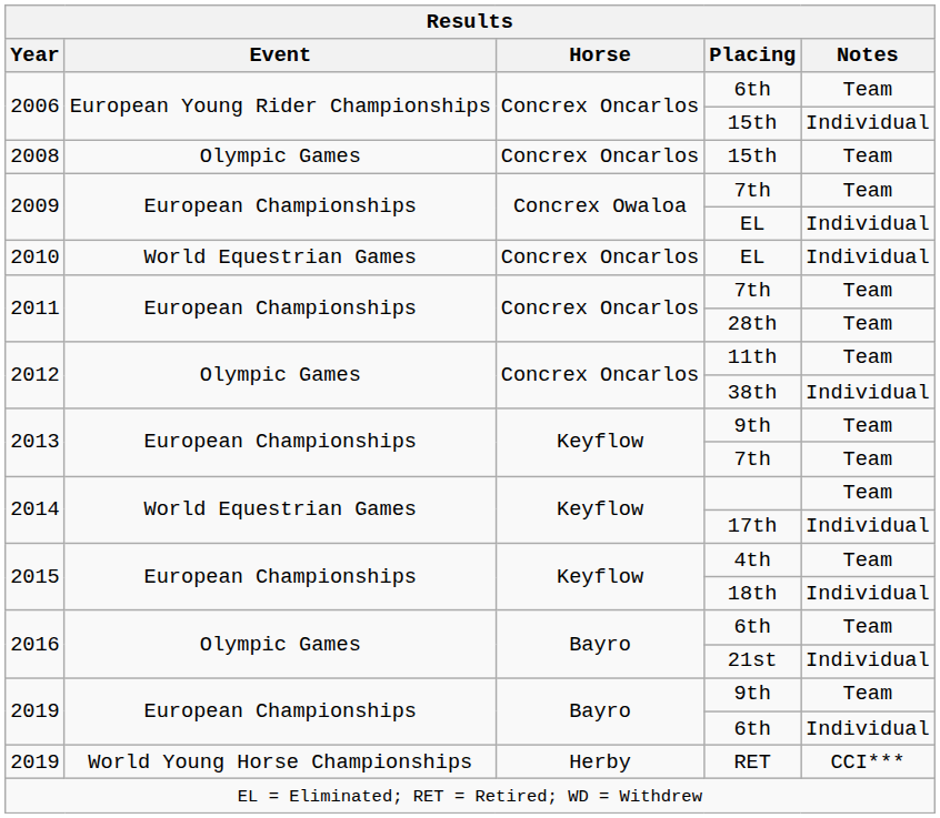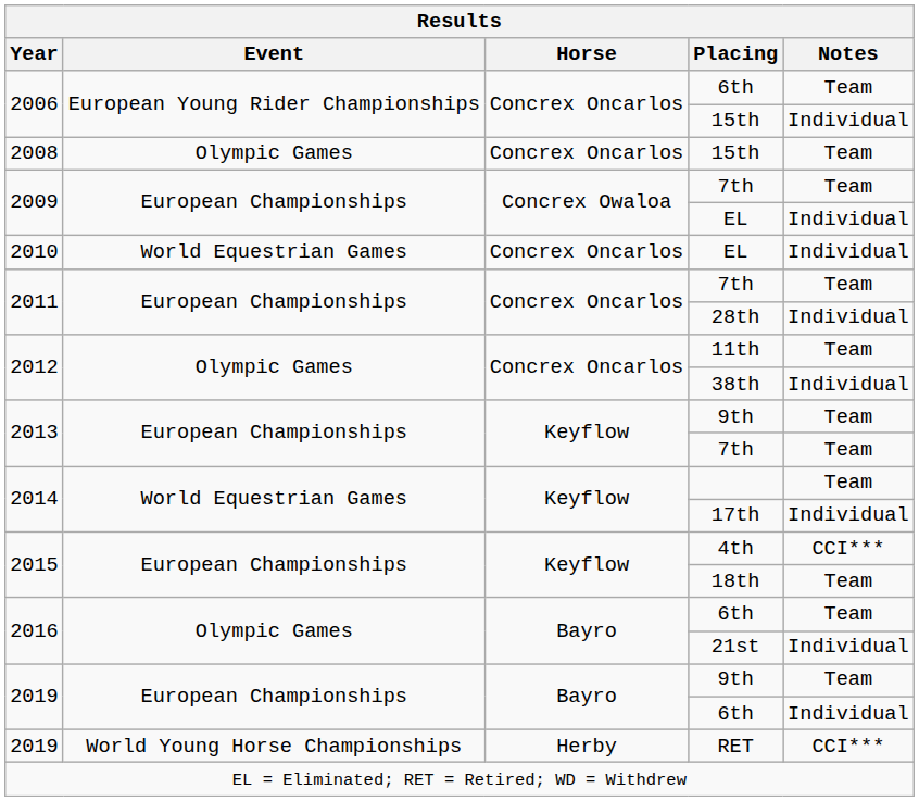28th | Notes: Team -> Individual
4th | Notes: Team -> CCI***
18th | Notes: Individual -> Team
